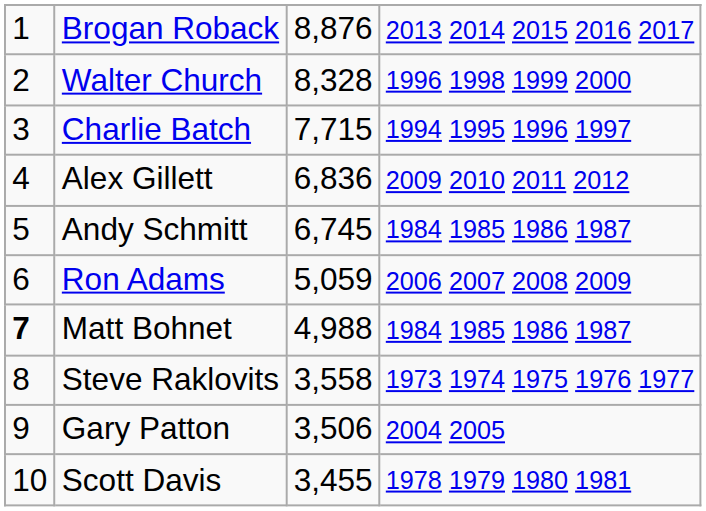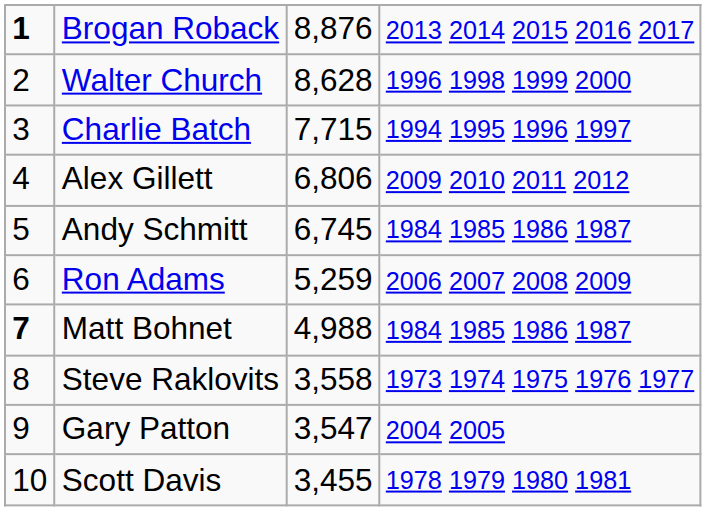Brogan Roback | column 1: normal -> bold
Walter Church | column 3: 8,328 -> 8,628
Alex Gillett | column 3: 6,836 -> 6,806
Ron Adams | column 3: 5,059 -> 5,259
Gary Patton | column 3: 3,506 -> 3,547
